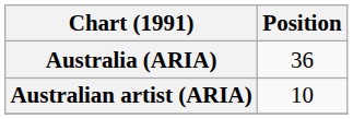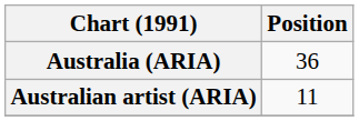Australian artist (ARIA) | Position: 10 -> 11
